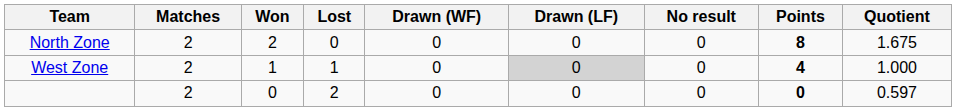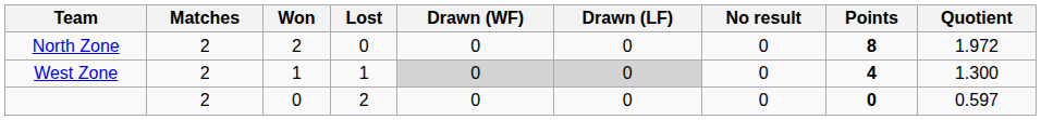North Zone | Quotient: 1.675 -> 1.972
West Zone | Drawn (WF): no background -> lightgrey background
West Zone | Quotient: 1.000 -> 1.300
